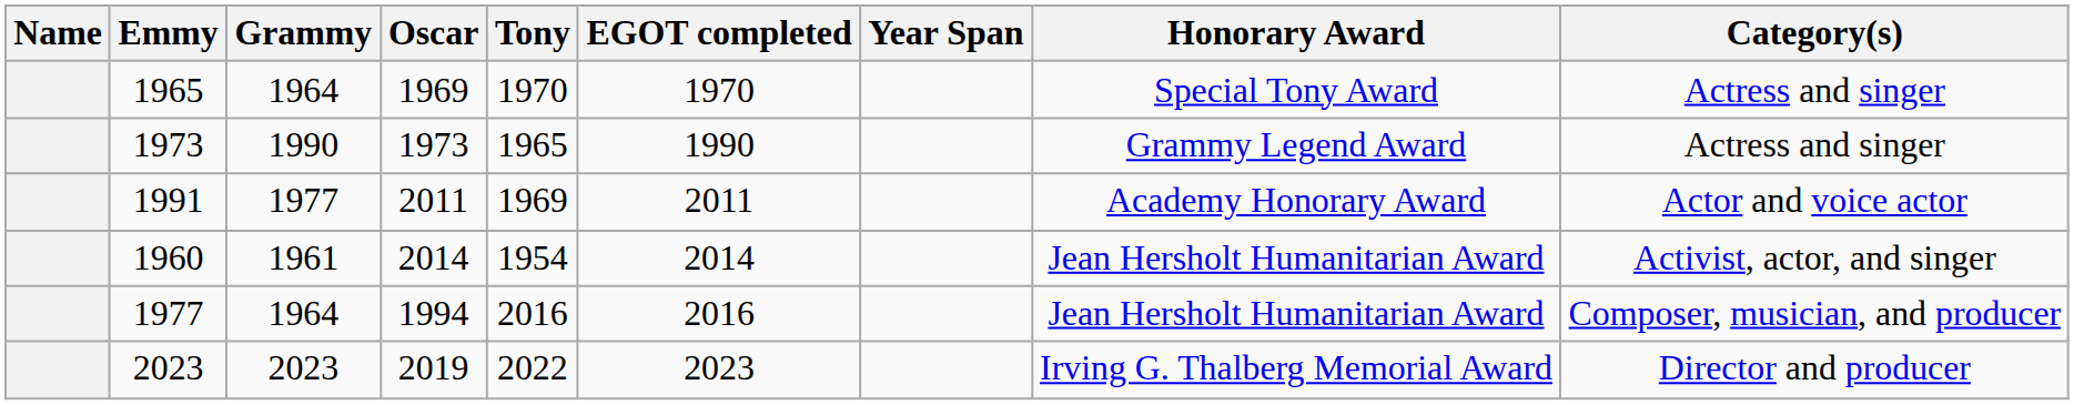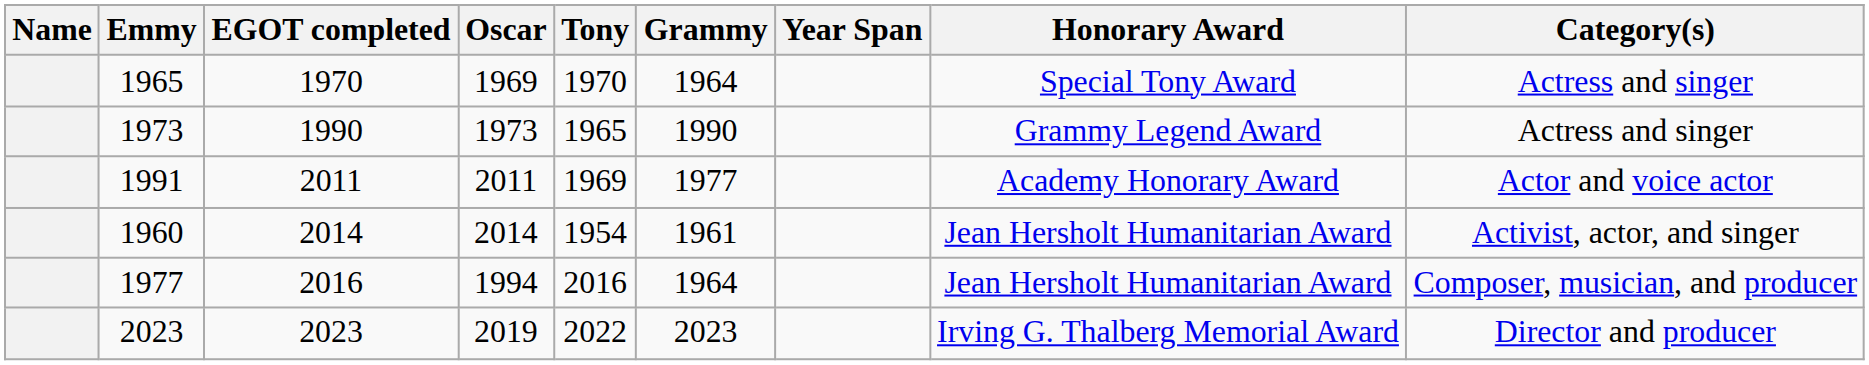columns swapped: Grammy <-> EGOT completed
